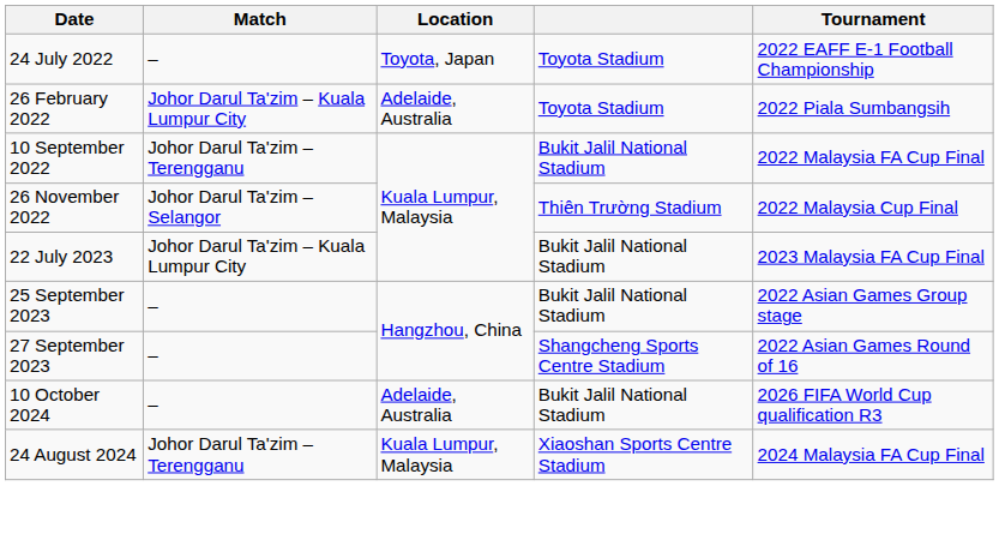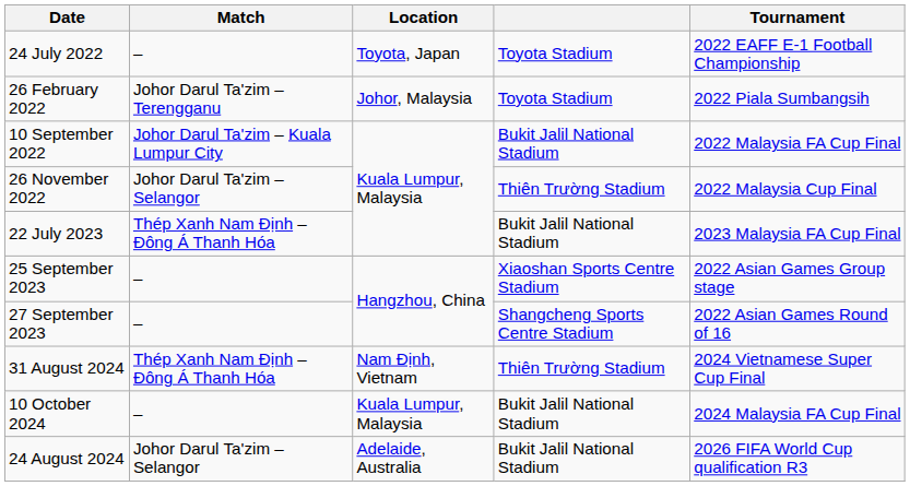26 February 2022 | Match: Johor Darul Ta'zim – Kuala Lumpur City -> Johor Darul Ta'zim – Terengganu
26 February 2022 | Location: Adelaide, Australia -> Johor, Malaysia
10 September 2022 | Match: Johor Darul Ta'zim – Terengganu -> Johor Darul Ta'zim – Kuala Lumpur City
22 July 2023 | Match: Johor Darul Ta'zim – Kuala Lumpur City -> Thép Xanh Nam Định – Đông Á Thanh Hóa
25 September 2023 | column 4: Bukit Jalil National Stadium -> Xiaoshan Sports Centre Stadium
+ row: 31 August 2024 | Thép Xanh Nam Định – Đông Á Thanh Hóa | Nam Định, Vietnam | Thiên Trường Stadium | 2024 Vietnamese Super Cup Final
10 October 2024 | Location: Adelaide, Australia -> Kuala Lumpur, Malaysia
10 October 2024 | Tournament: 2026 FIFA World Cup qualification R3 -> 2024 Malaysia FA Cup Final
24 August 2024 | Match: Johor Darul Ta'zim – Terengganu -> Johor Darul Ta'zim – Selangor
24 August 2024 | Location: Kuala Lumpur, Malaysia -> Adelaide, Australia
24 August 2024 | column 4: Xiaoshan Sports Centre Stadium -> Bukit Jalil National Stadium
24 August 2024 | Tournament: 2024 Malaysia FA Cup Final -> 2026 FIFA World Cup qualification R3
